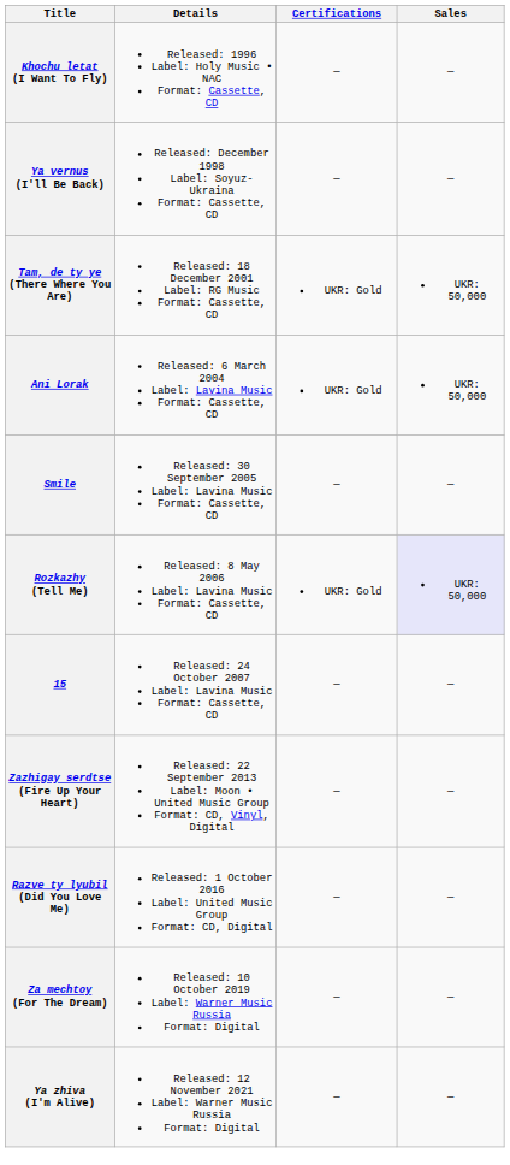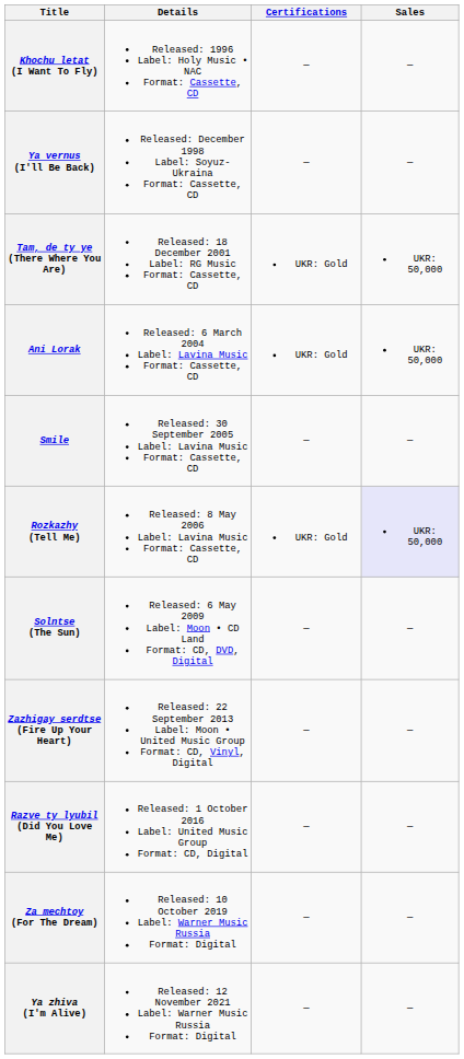- row: 15 | Released: 24 October 2007 Label: Lavina Music Format: Cassette, CD | — | —
+ row: Solntse (The Sun) | Released: 6 May 2009 Label: Moon • CD Land Format: CD, DVD, Digital | — | —
